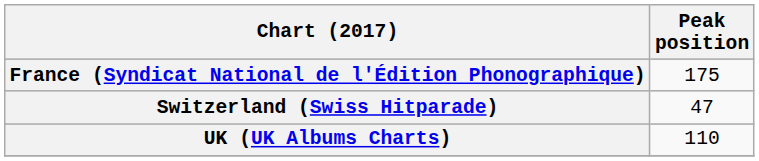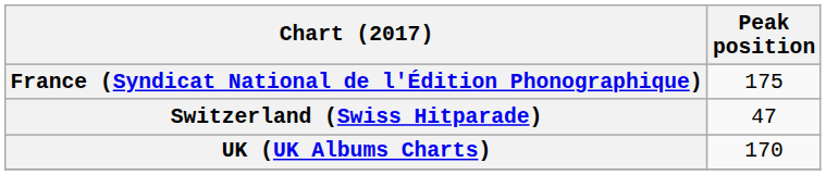UK (UK Albums Charts) | Peak position: 110 -> 170
